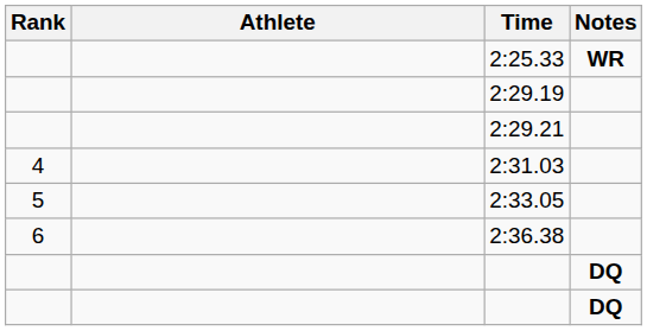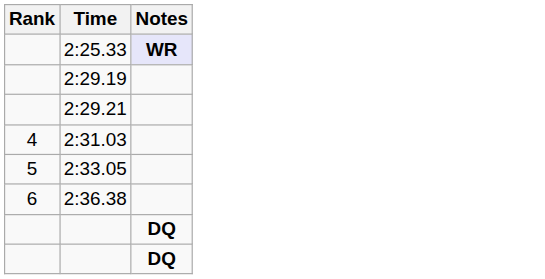- column: Athlete
2:25.33 | Notes: no background -> lavender background
